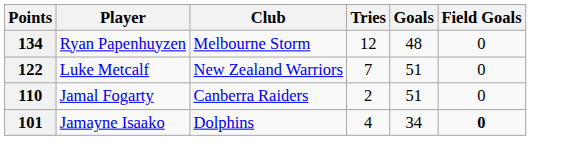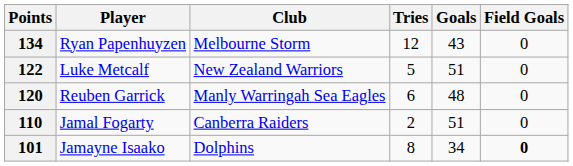134 | Goals: 48 -> 43
122 | Tries: 7 -> 5
+ row: 120 | Reuben Garrick | Manly Warringah Sea Eagles | 6 | 48 | 0
101 | Tries: 4 -> 8
